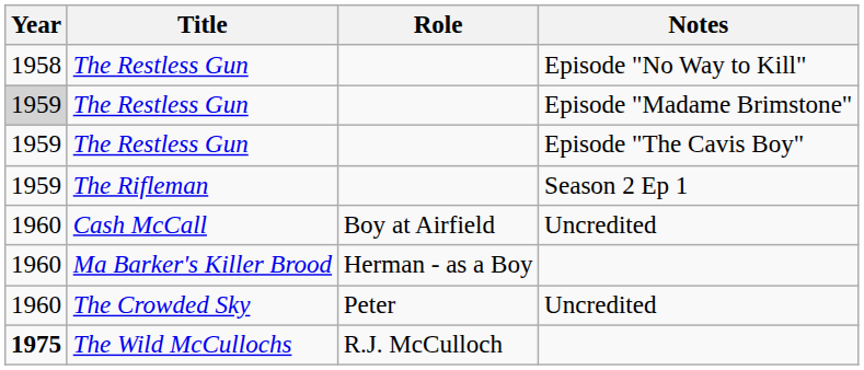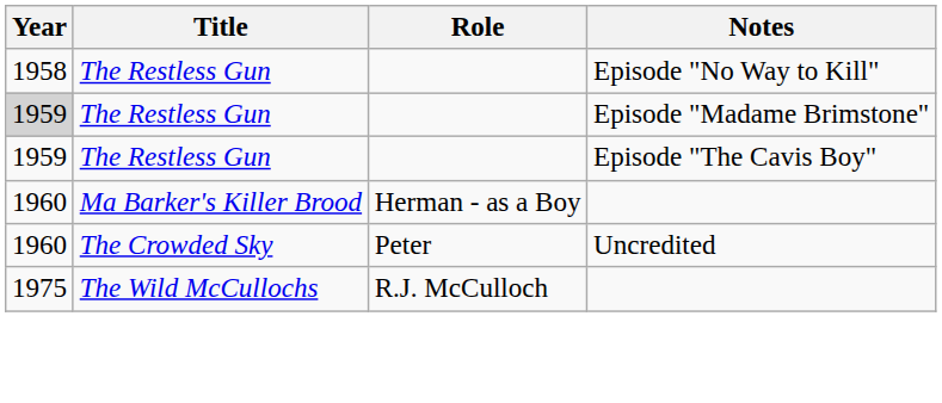- row: 1959 | The Rifleman | Season 2 Ep 1
- row: 1960 | Cash McCall | Boy at Airfield | Uncredited
The Wild McCullochs | Year: bold -> normal
